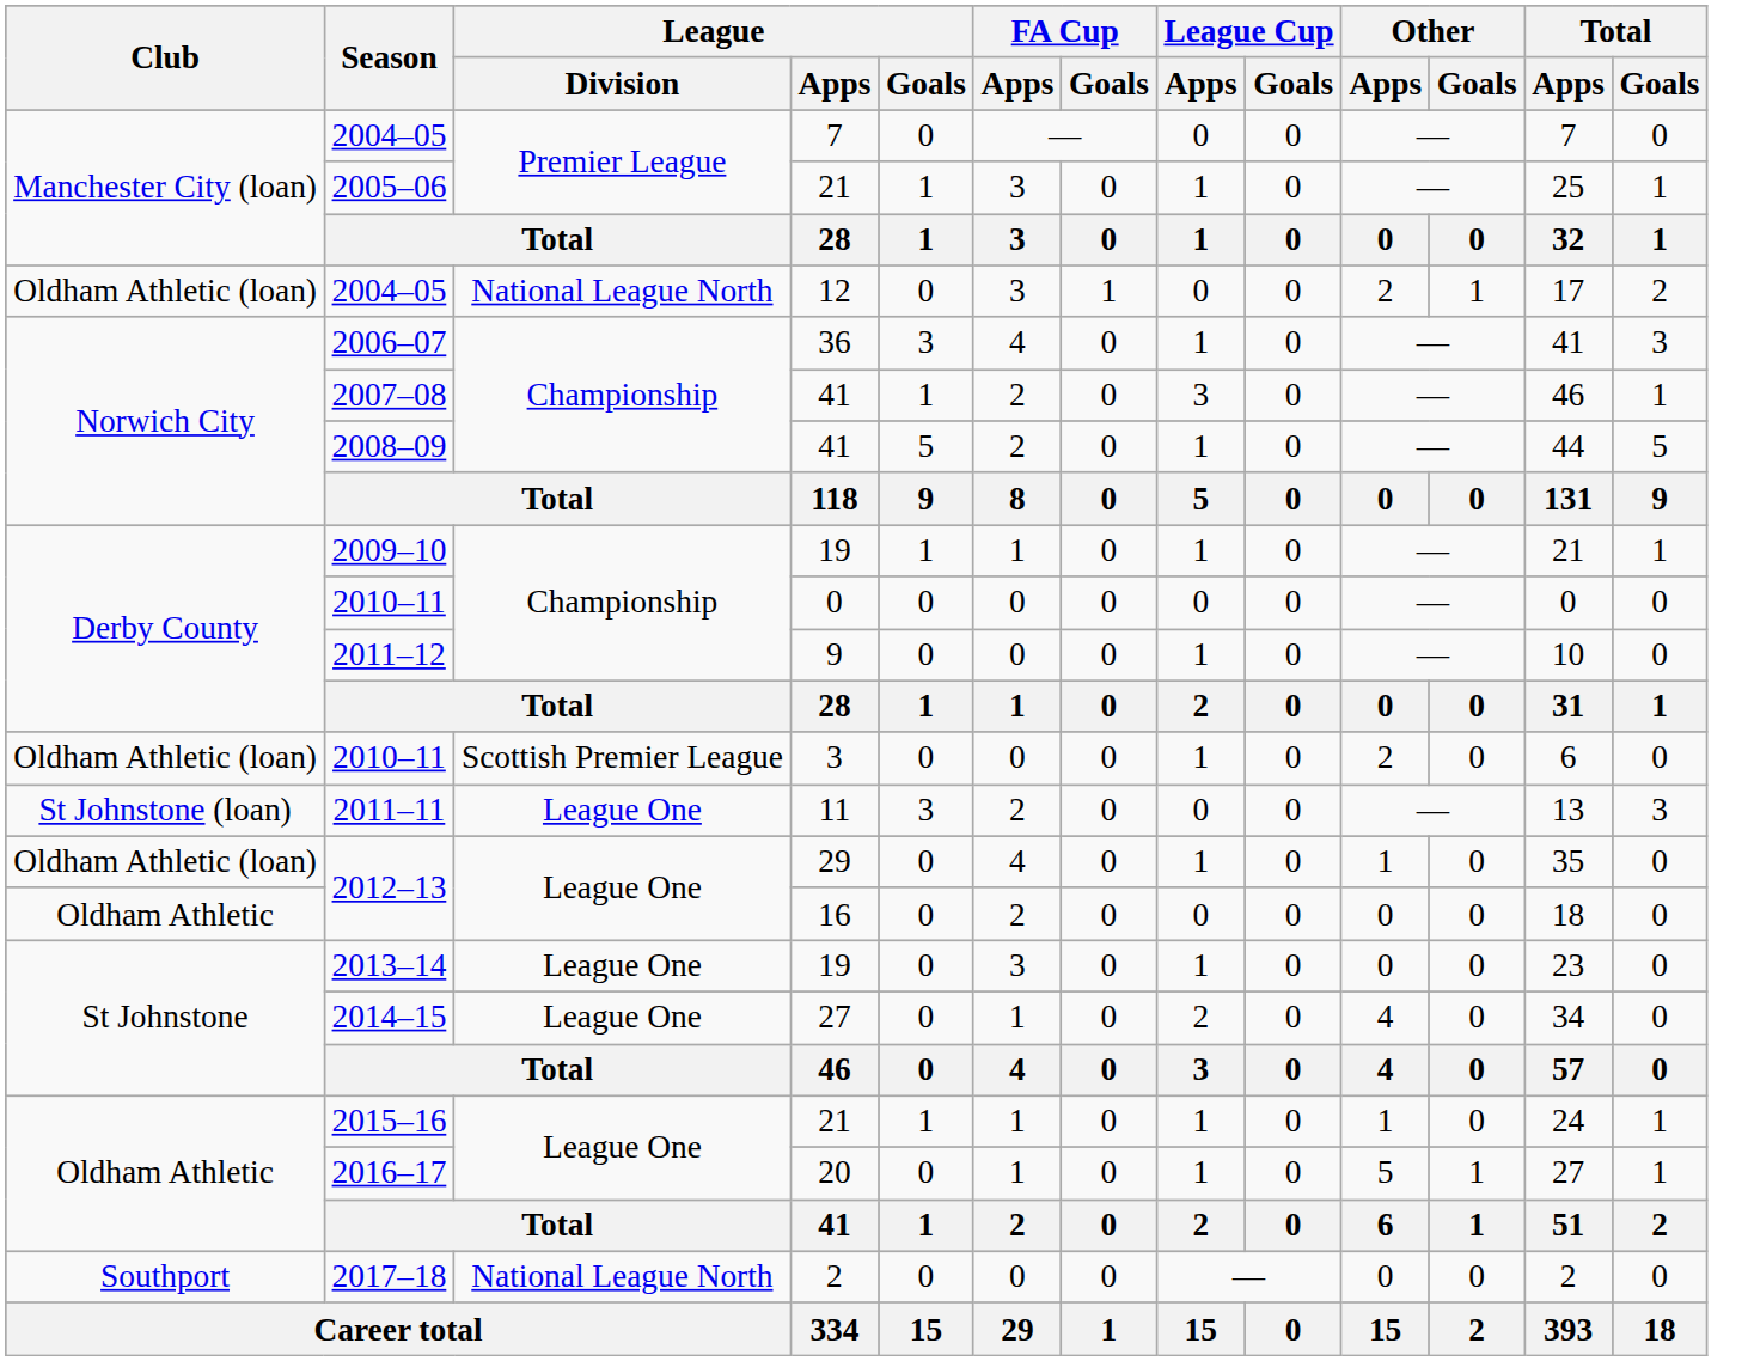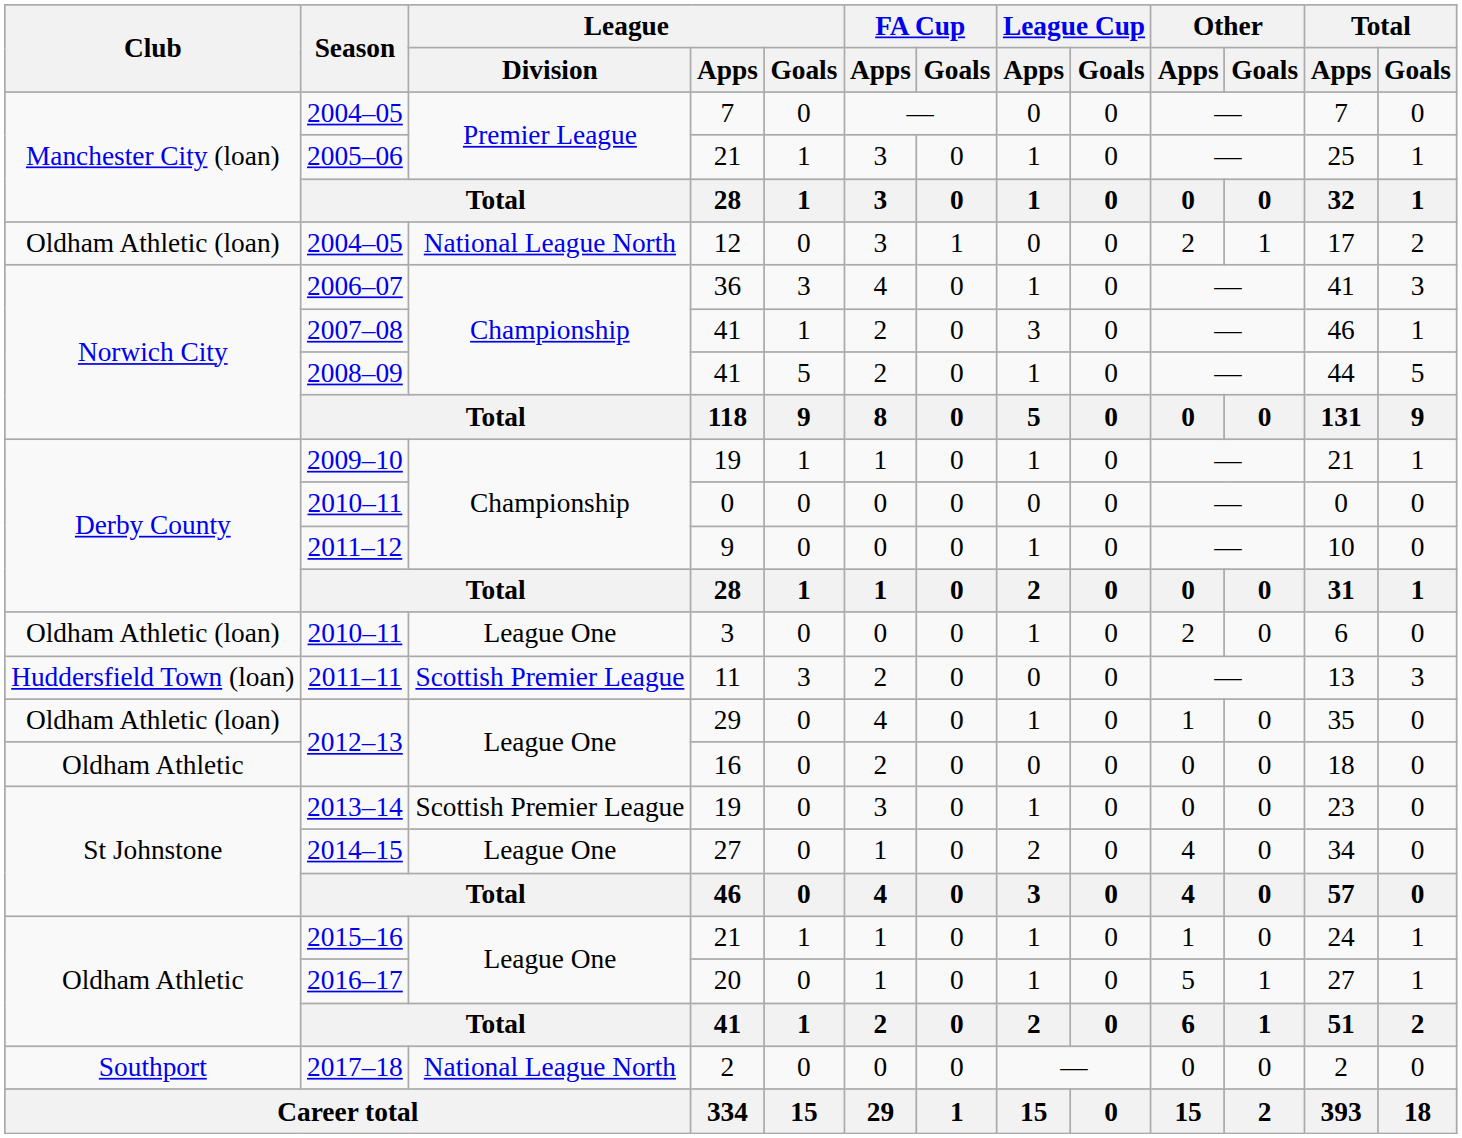2010–11 / 3 | League / Division: Scottish Premier League -> League One
2011–11 | Club: St Johnstone (loan) -> Huddersfield Town (loan)
2011–11 | League / Division: League One -> Scottish Premier League
2013–14 | League / Division: League One -> Scottish Premier League
